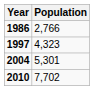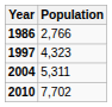2004 | Population: 5,301 -> 5,311
